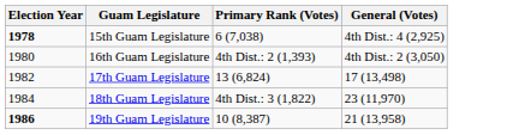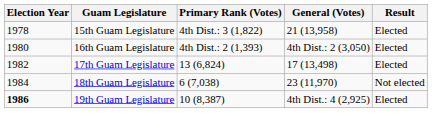+ column: Result | Elected | Elected | Elected | Not elected | Elected
15th Guam Legislature | Election Year: bold -> normal
15th Guam Legislature | Primary Rank (Votes): 6 (7,038) -> 4th Dist.: 3 (1,822)
15th Guam Legislature | General (Votes): 4th Dist.: 4 (2,925) -> 21 (13,958)
18th Guam Legislature | Primary Rank (Votes): 4th Dist.: 3 (1,822) -> 6 (7,038)
19th Guam Legislature | General (Votes): 21 (13,958) -> 4th Dist.: 4 (2,925)
